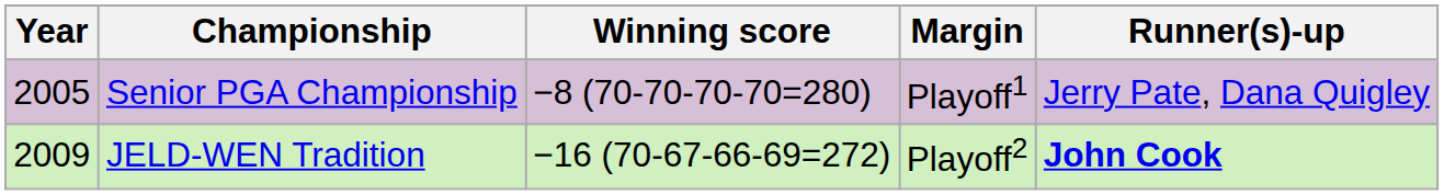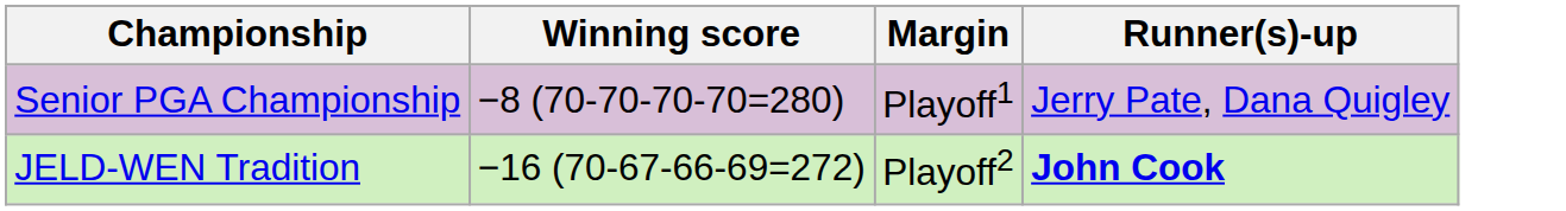- column: Year | 2005 | 2009
